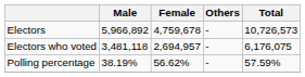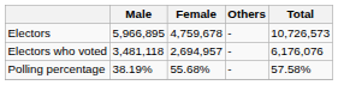Electors | Male: 5,966,892 -> 5,966,895
Electors who voted | Total: 6,176,075 -> 6,176,076
Polling percentage | Female: 56.62% -> 55.68%
Polling percentage | Total: 57.59% -> 57.58%
